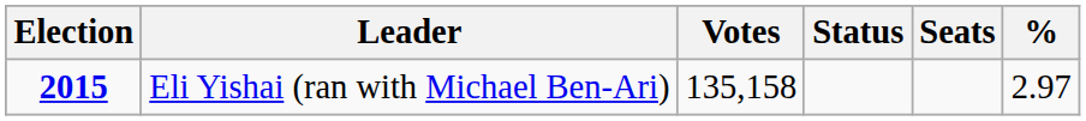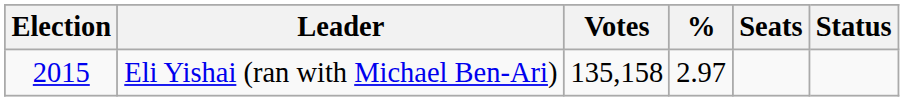columns swapped: % <-> Status
Eli Yishai (ran with Michael Ben-Ari) | Election: bold -> normal
